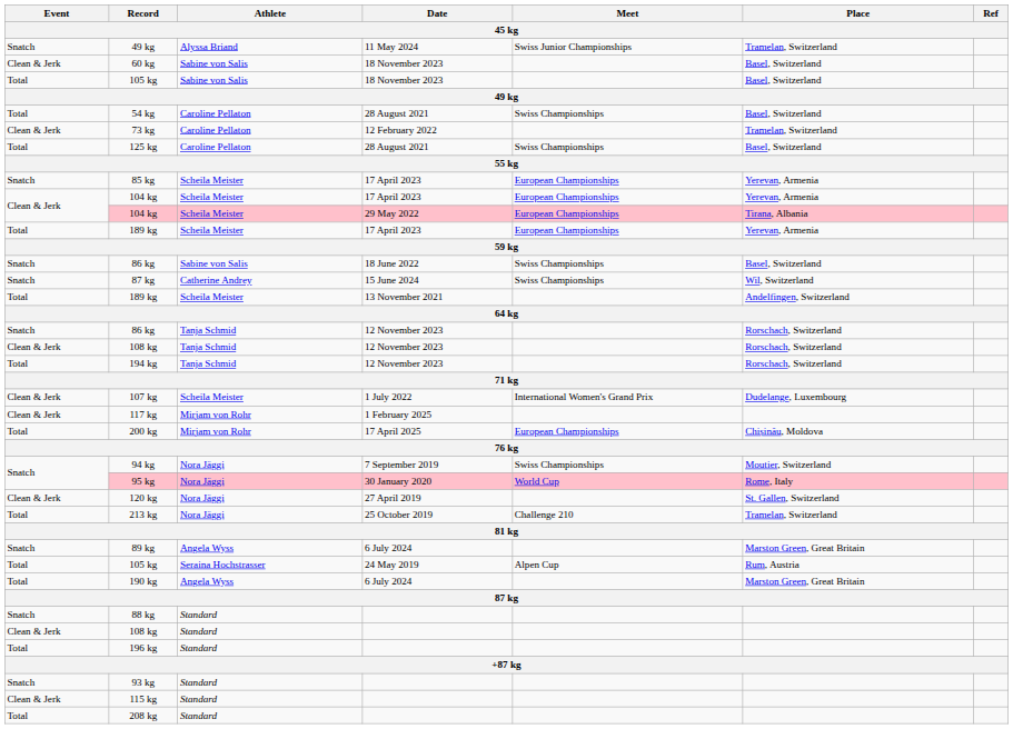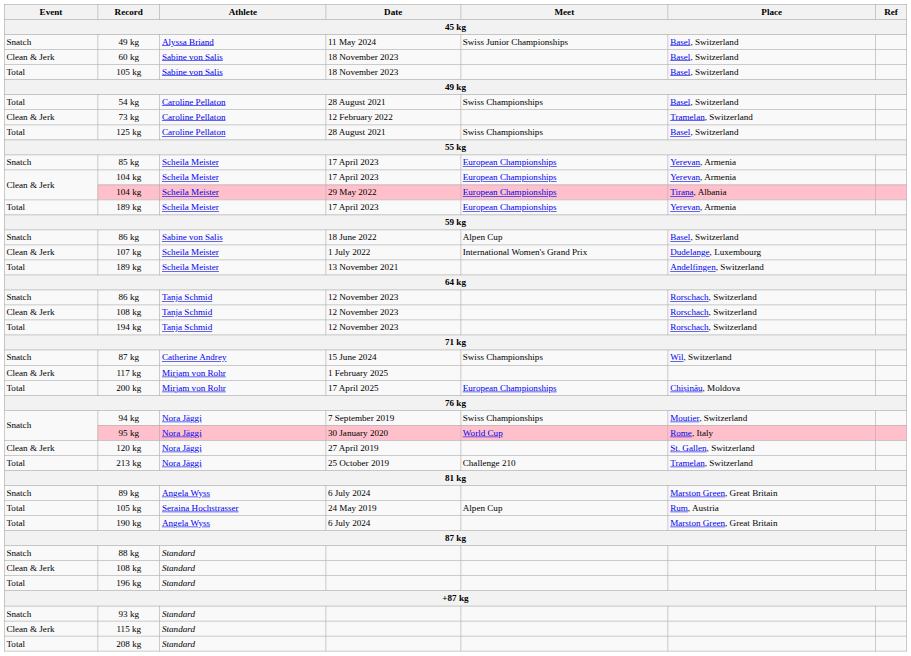49 kg / 11 May 2024 | Place: Tramelan, Switzerland -> Basel, Switzerland
86 kg / 18 June 2022 | Meet: Swiss Championships -> Alpen Cup
rows swapped: 107 kg <-> 87 kg / 15 June 2024
